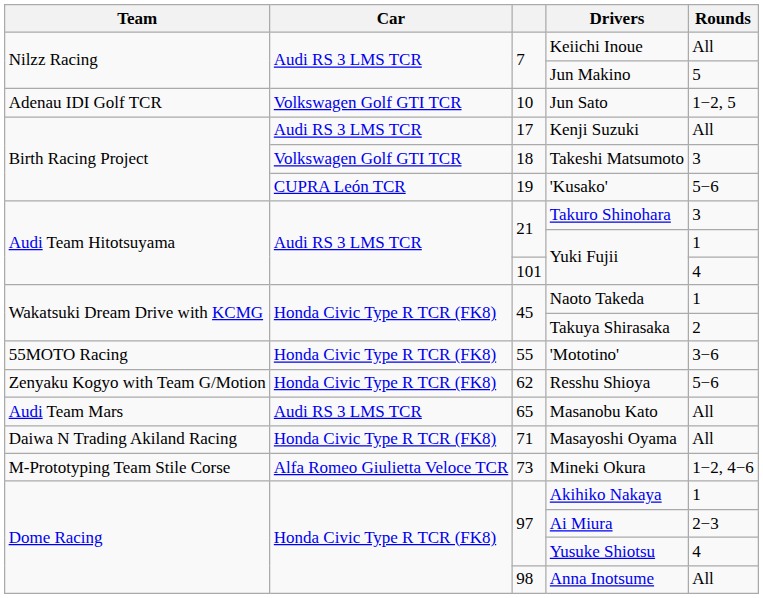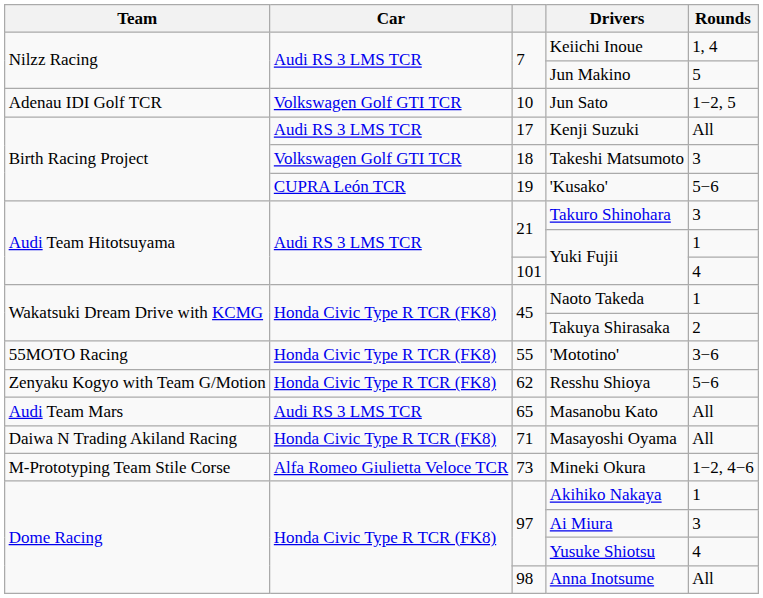Keiichi Inoue | Rounds: All -> 1, 4
Ai Miura | Rounds: 2−3 -> 3
